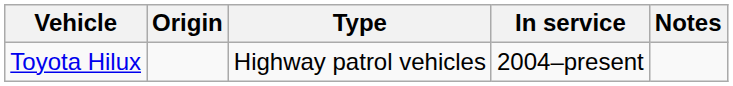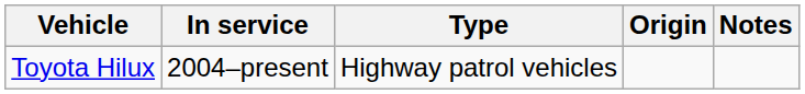columns swapped: Origin <-> In service
